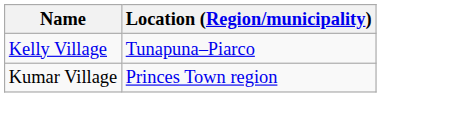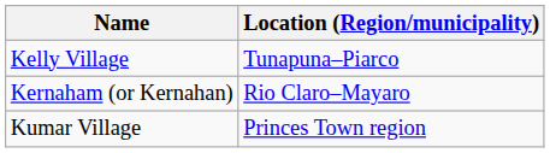+ row: Kernaham (or Kernahan) | Rio Claro–Mayaro
